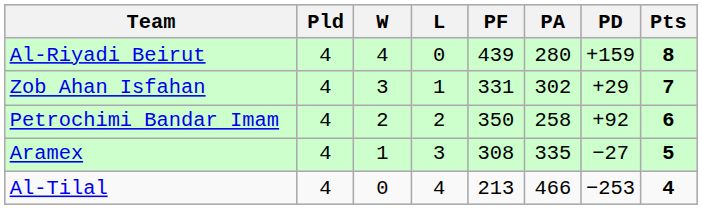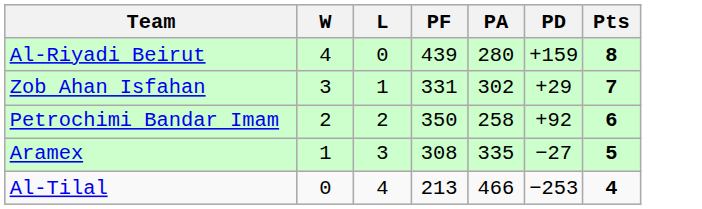- column: Pld | 4 | 4 | 4 | 4 | 4
